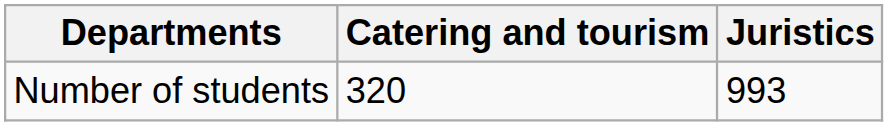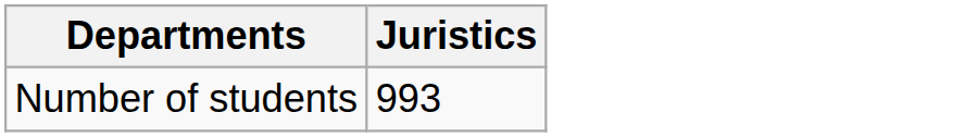- column: Catering and tourism | 320
